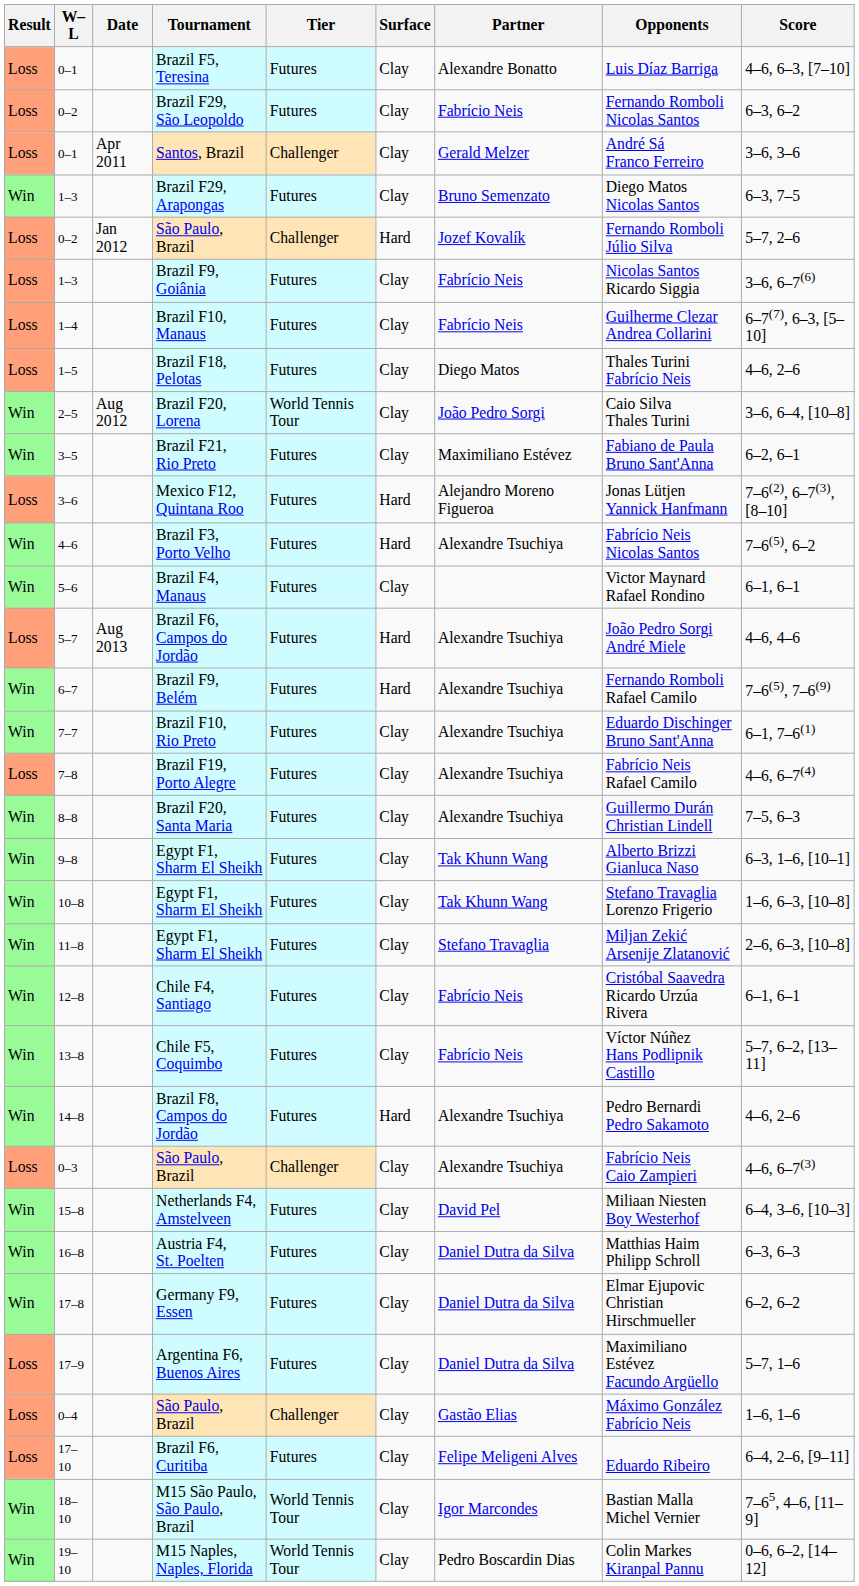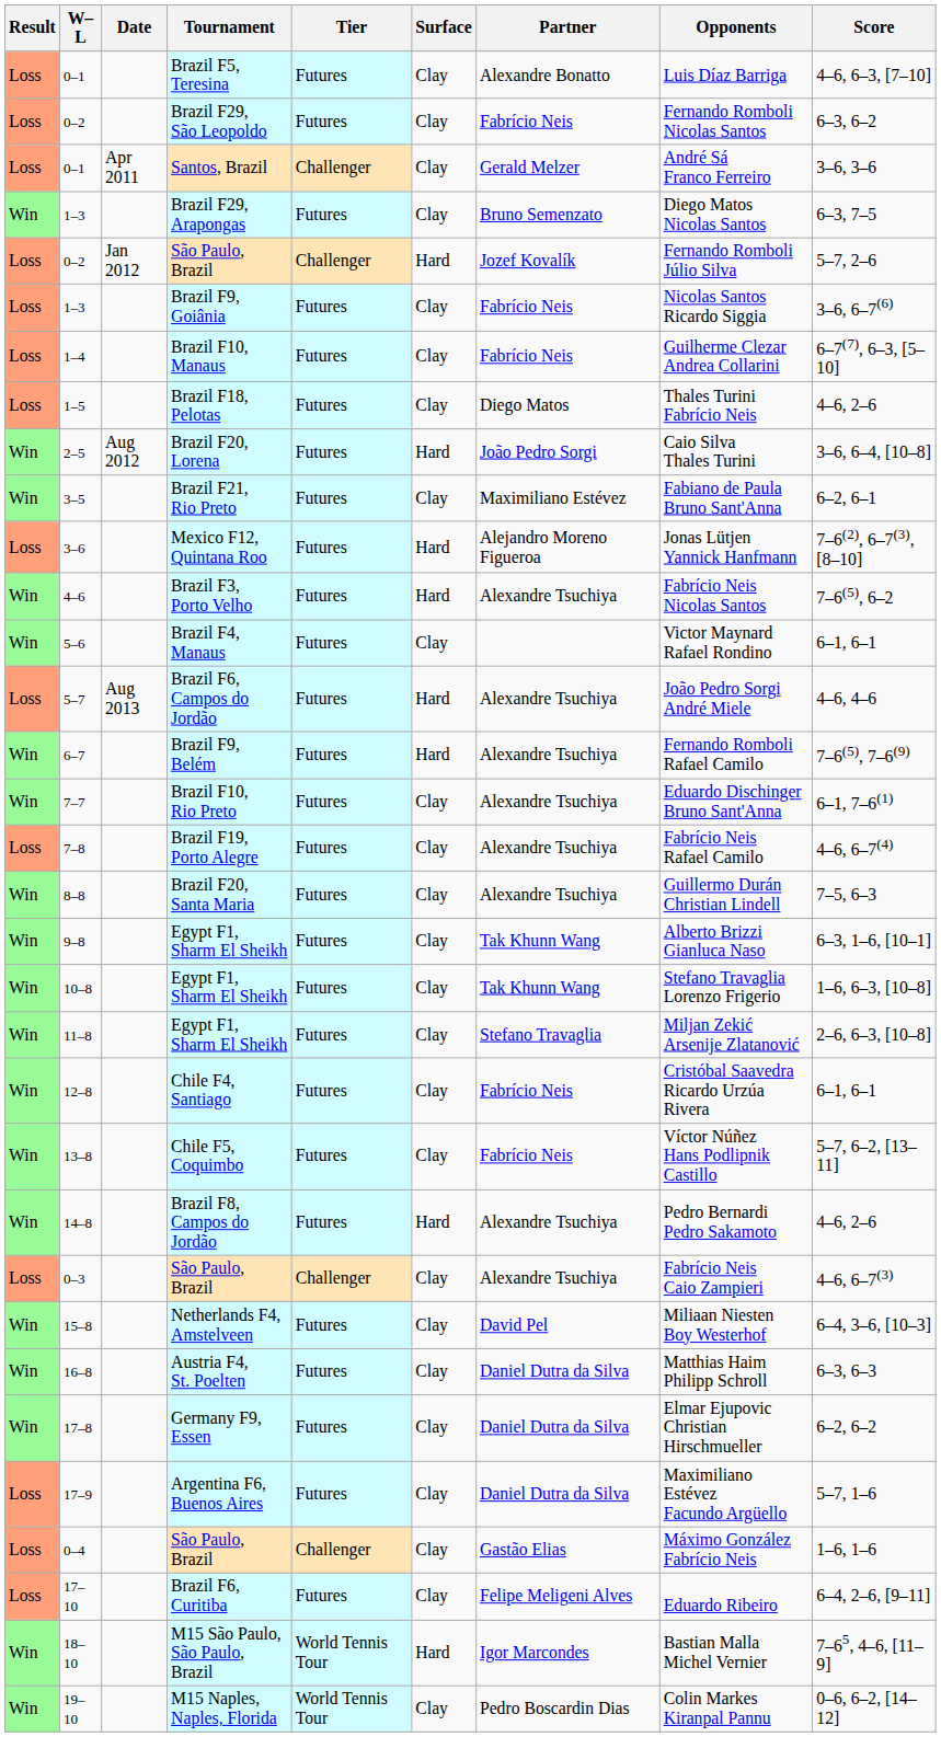2–5 | Tier: World Tennis Tour -> Futures
2–5 | Surface: Clay -> Hard
18–10 | Surface: Clay -> Hard
